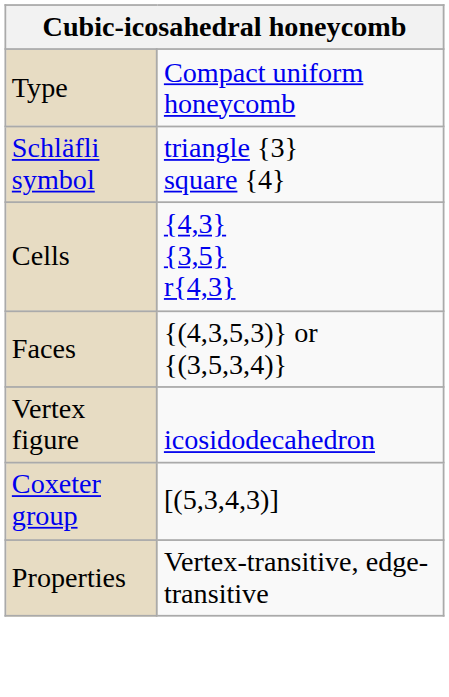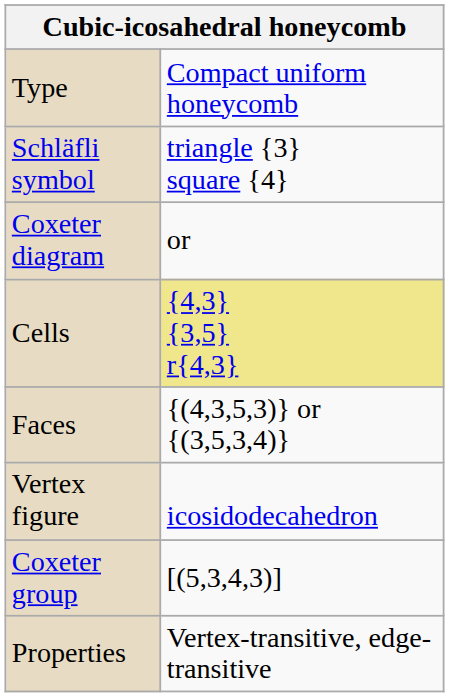+ row: Coxeter diagram | or
Cells | column 2: no background -> khaki background
